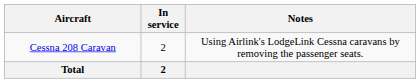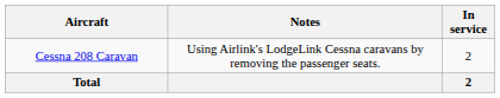columns swapped: In service <-> Notes
